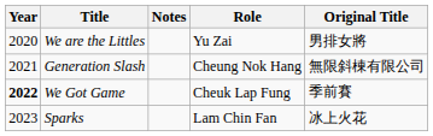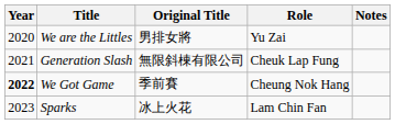columns swapped: Original Title <-> Notes
Generation Slash | Role: Cheung Nok Hang -> Cheuk Lap Fung
We Got Game | Role: Cheuk Lap Fung -> Cheung Nok Hang
